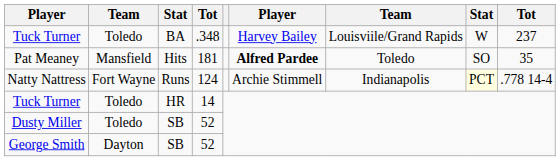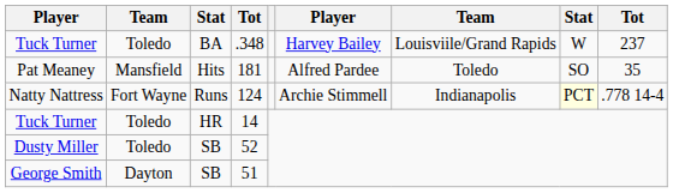Pat Meaney | column 6: bold -> normal
George Smith | column 4: 52 -> 51
